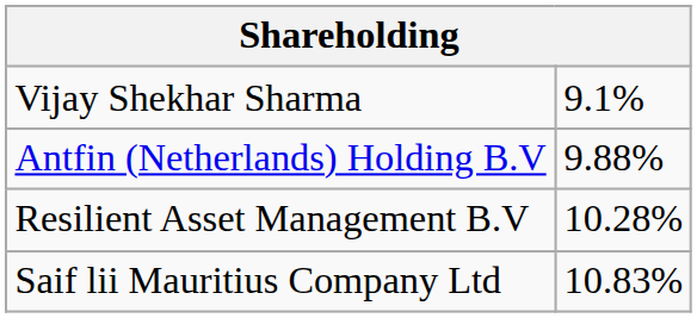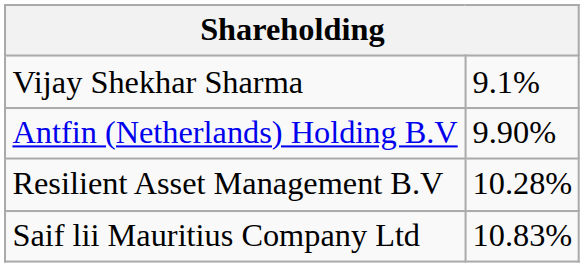Antfin (Netherlands) Holding B.V | column 2: 9.88% -> 9.90%
